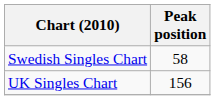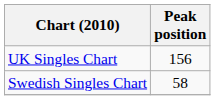rows swapped: Swedish Singles Chart <-> UK Singles Chart
